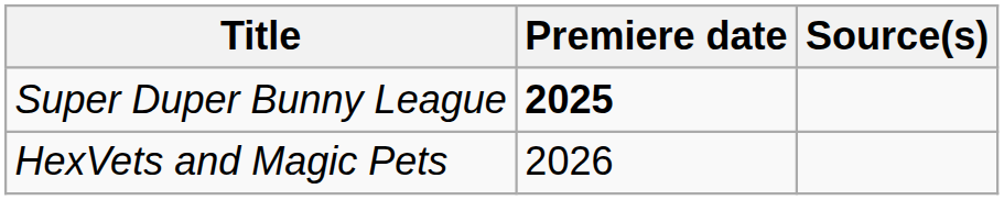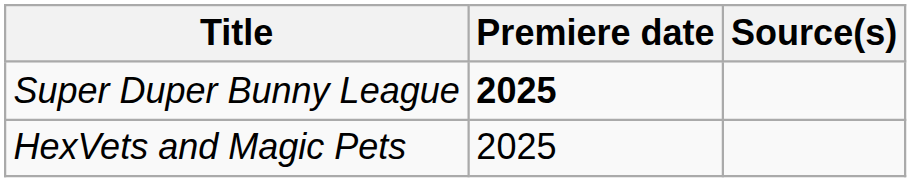HexVets and Magic Pets | Premiere date: 2026 -> 2025
